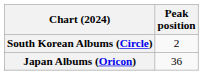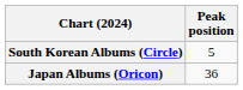South Korean Albums (Circle) | Peak position: 2 -> 5
